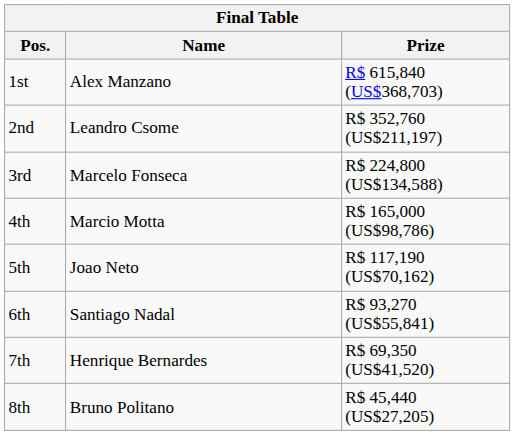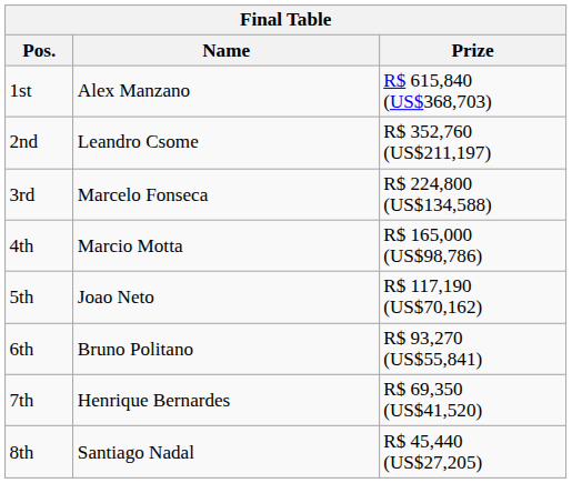6th | Name: Santiago Nadal -> Bruno Politano
8th | Name: Bruno Politano -> Santiago Nadal
